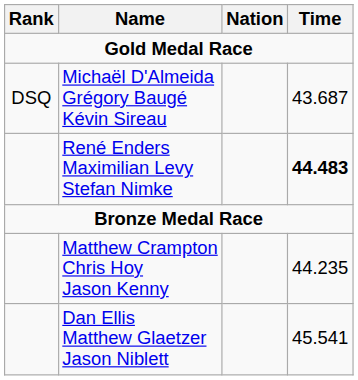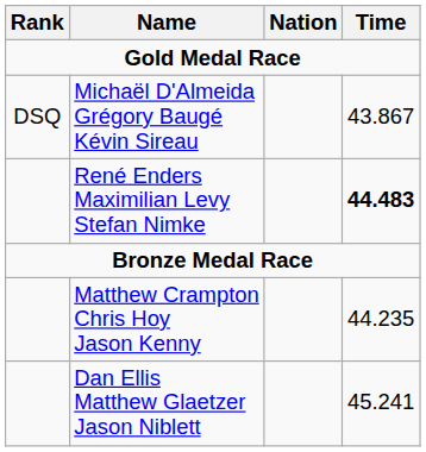Michaël D'Almeida Grégory Baugé Kévin Sireau | Time: 43.687 -> 43.867
Dan Ellis Matthew Glaetzer Jason Niblett | Time: 45.541 -> 45.241
